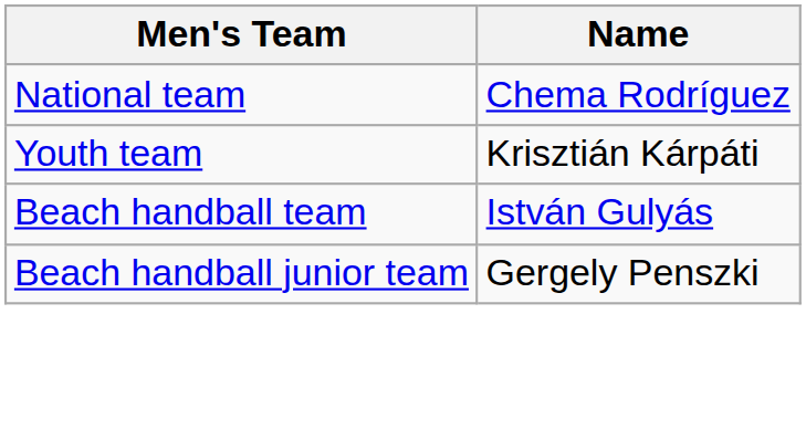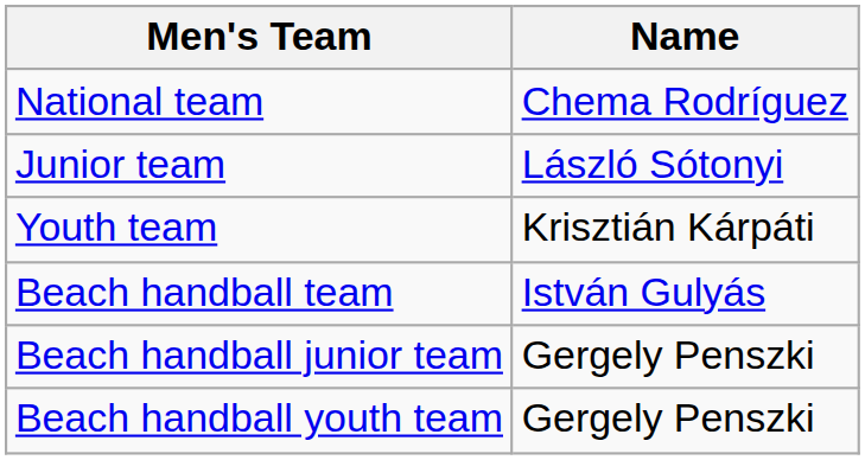+ row: Junior team | László Sótonyi
+ row: Beach handball youth team | Gergely Penszki
